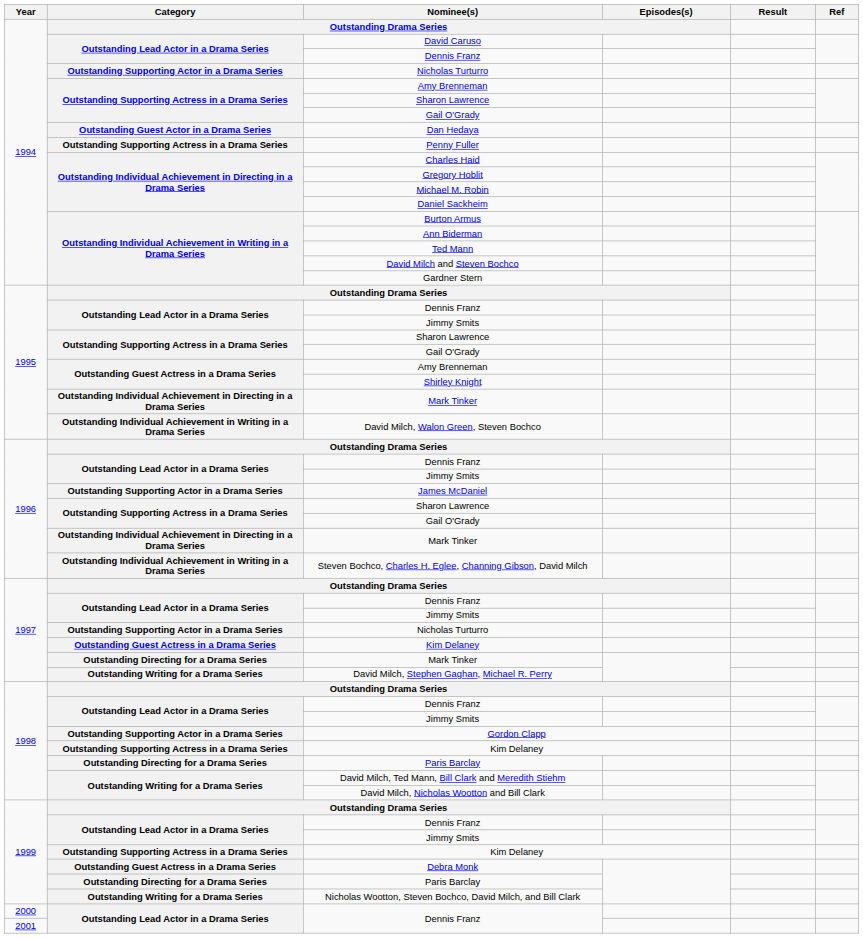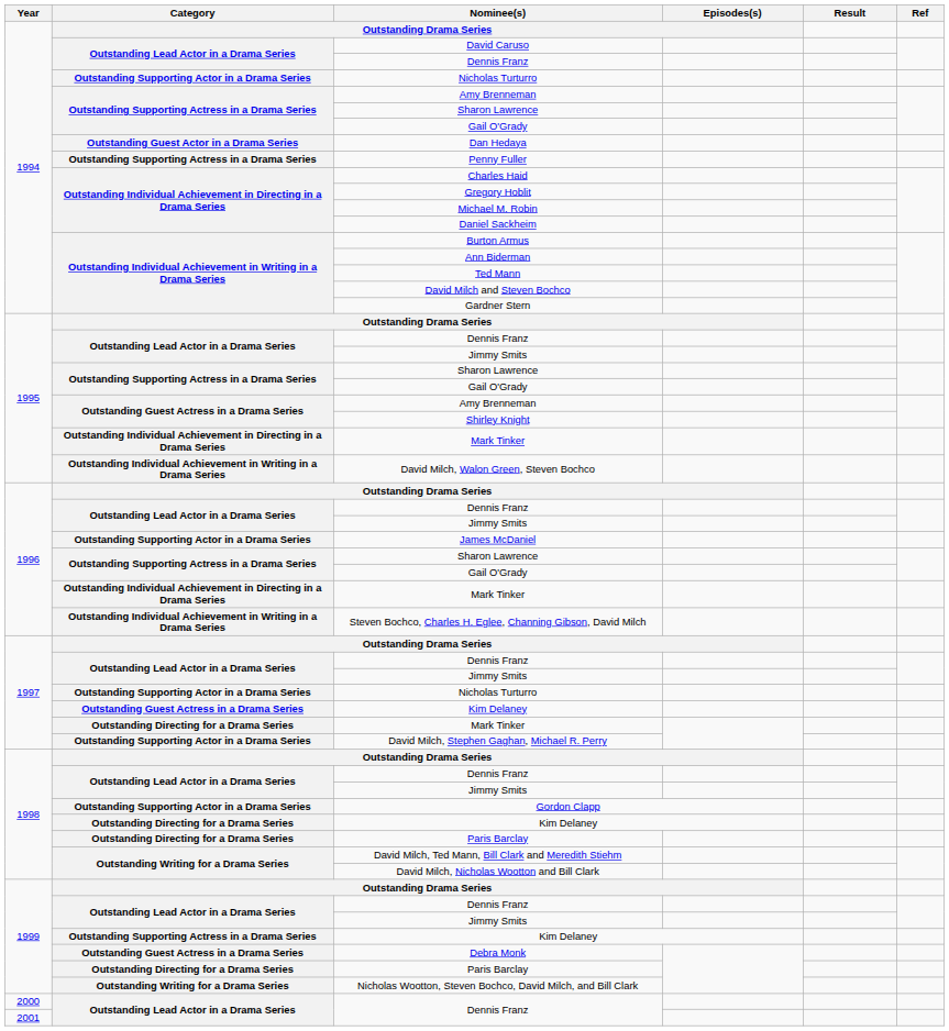David Milch, Stephen Gaghan, Michael R. Perry | Category: Outstanding Writing for a Drama Series -> Outstanding Supporting Actor in a Drama Series
1998 / Kim Delaney | Category: Outstanding Supporting Actress in a Drama Series -> Outstanding Directing for a Drama Series
